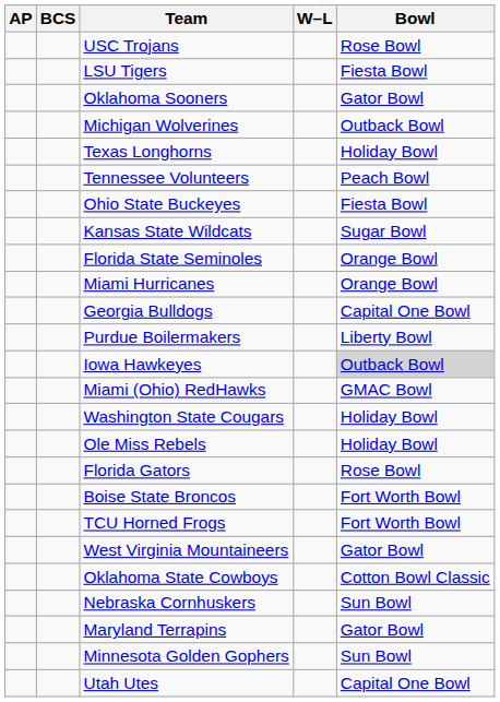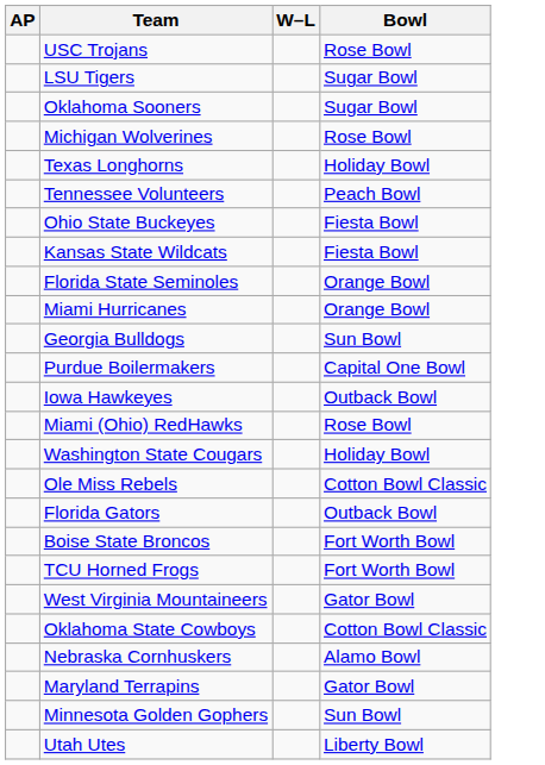- column: BCS
LSU Tigers | Bowl: Fiesta Bowl -> Sugar Bowl
Oklahoma Sooners | Bowl: Gator Bowl -> Sugar Bowl
Michigan Wolverines | Bowl: Outback Bowl -> Rose Bowl
Kansas State Wildcats | Bowl: Sugar Bowl -> Fiesta Bowl
Georgia Bulldogs | Bowl: Capital One Bowl -> Sun Bowl
Purdue Boilermakers | Bowl: Liberty Bowl -> Capital One Bowl
Iowa Hawkeyes | Bowl: lightgrey background -> no background
Miami (Ohio) RedHawks | Bowl: GMAC Bowl -> Rose Bowl
Ole Miss Rebels | Bowl: Holiday Bowl -> Cotton Bowl Classic
Florida Gators | Bowl: Rose Bowl -> Outback Bowl
Nebraska Cornhuskers | Bowl: Sun Bowl -> Alamo Bowl
Utah Utes | Bowl: Capital One Bowl -> Liberty Bowl
